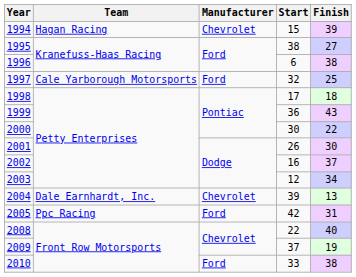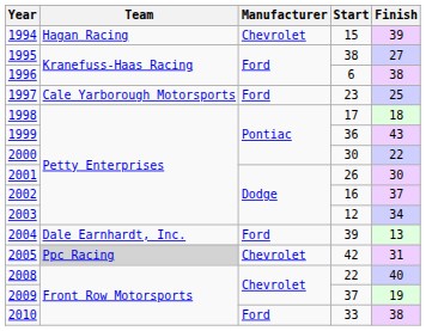1997 | Start: 32 -> 23
2004 | Manufacturer: Chevrolet -> Ford
2005 | Team: no background -> lightgrey background
2005 | Manufacturer: Ford -> Chevrolet
